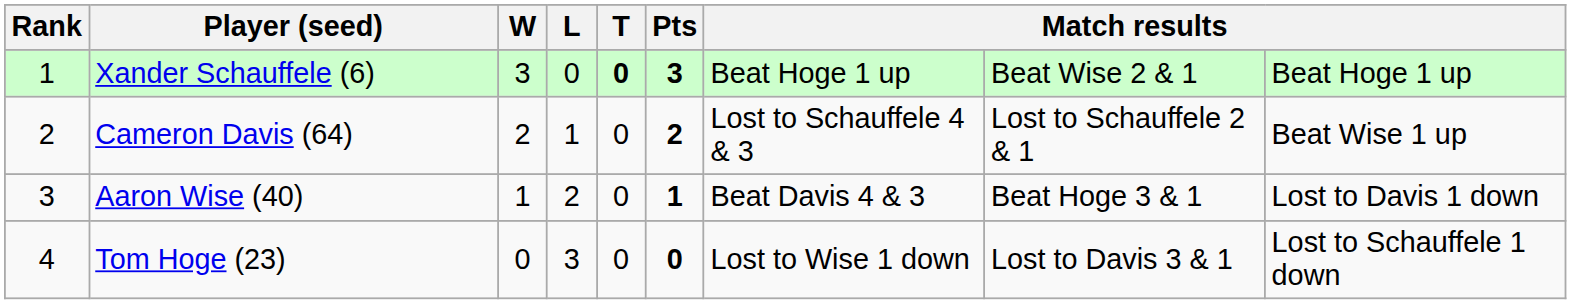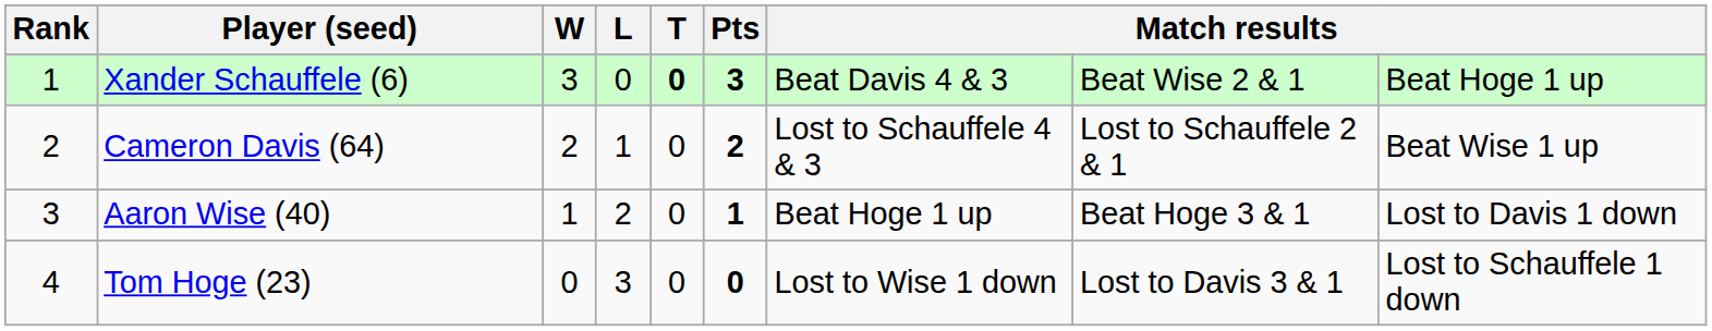Xander Schauffele (6) | column 7: Beat Hoge 1 up -> Beat Davis 4 & 3
Aaron Wise (40) | column 7: Beat Davis 4 & 3 -> Beat Hoge 1 up
